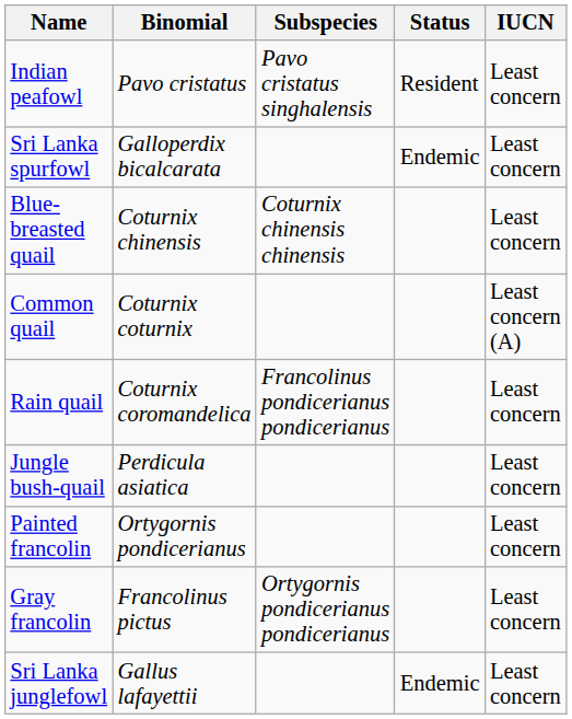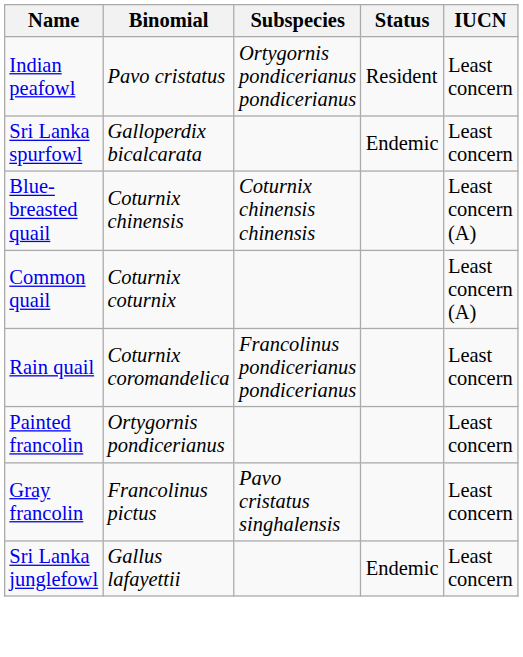Indian peafowl | Subspecies: Pavo cristatus singhalensis -> Ortygornis pondicerianus pondicerianus
Blue-breasted quail | IUCN: Least concern -> Least concern (A)
- row: Jungle bush-quail | Perdicula asiatica | Least concern
Gray francolin | Subspecies: Ortygornis pondicerianus pondicerianus -> Pavo cristatus singhalensis
